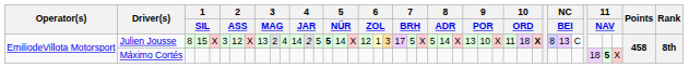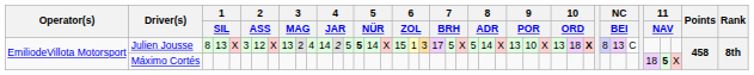Julien Jousse | column 4: 15 -> 13
Julien Jousse | column 18: 12 -> 15
Julien Jousse | column 30: 11 -> 13
